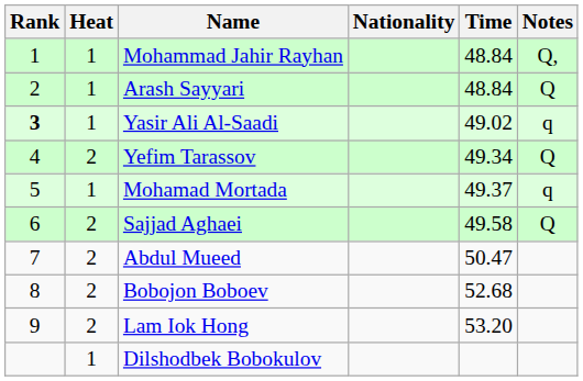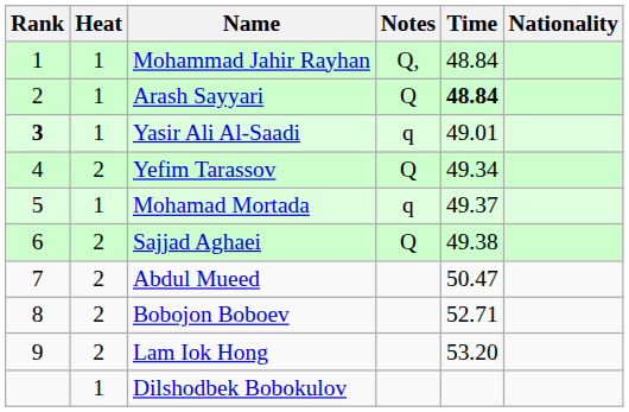columns swapped: Nationality <-> Notes
Arash Sayyari | Time: normal -> bold
Yasir Ali Al-Saadi | Time: 49.02 -> 49.01
Sajjad Aghaei | Time: 49.58 -> 49.38
Bobojon Boboev | Time: 52.68 -> 52.71
